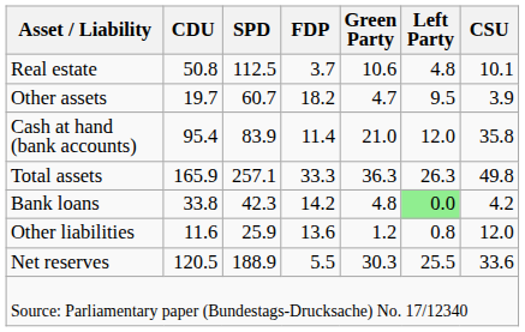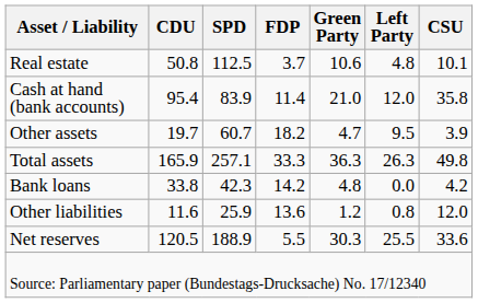rows swapped: Cash at hand (bank accounts) <-> Other assets
Bank loans | Left Party: lightgreen background -> no background
